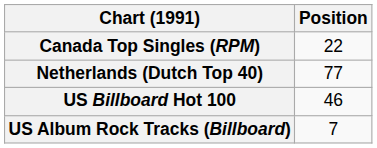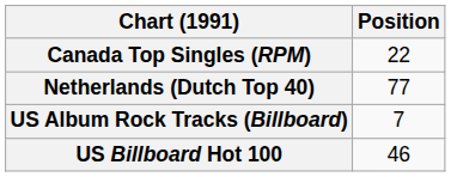rows swapped: US Billboard Hot 100 <-> US Album Rock Tracks (Billboard)
